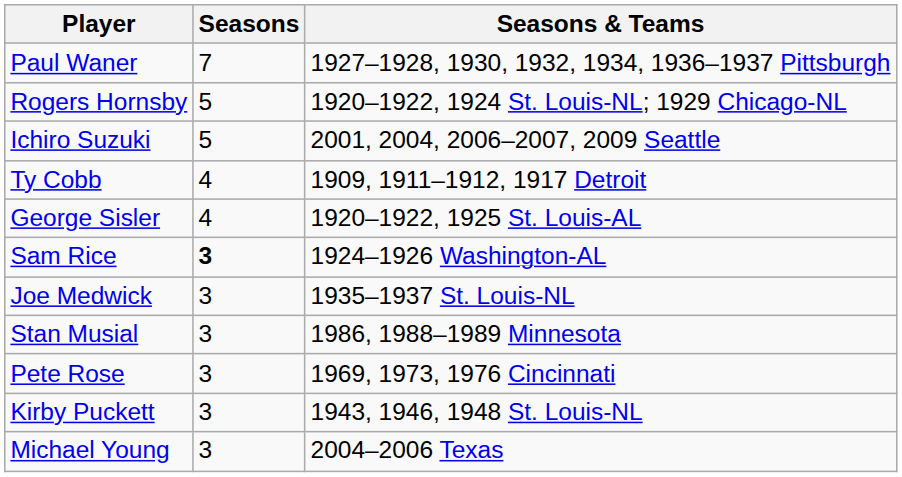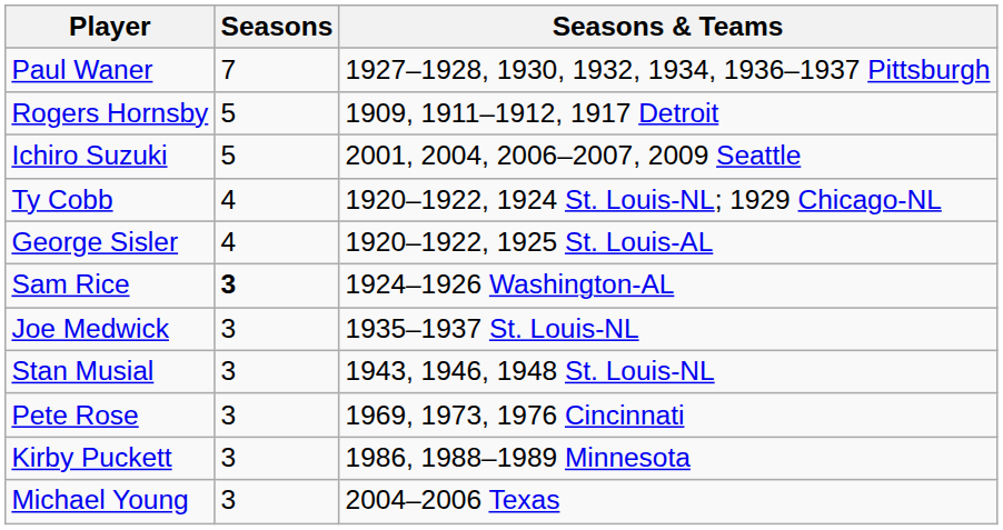Rogers Hornsby | Seasons & Teams: 1920–1922, 1924 St. Louis-NL; 1929 Chicago-NL -> 1909, 1911–1912, 1917 Detroit
Ty Cobb | Seasons & Teams: 1909, 1911–1912, 1917 Detroit -> 1920–1922, 1924 St. Louis-NL; 1929 Chicago-NL
Stan Musial | Seasons & Teams: 1986, 1988–1989 Minnesota -> 1943, 1946, 1948 St. Louis-NL
Kirby Puckett | Seasons & Teams: 1943, 1946, 1948 St. Louis-NL -> 1986, 1988–1989 Minnesota
